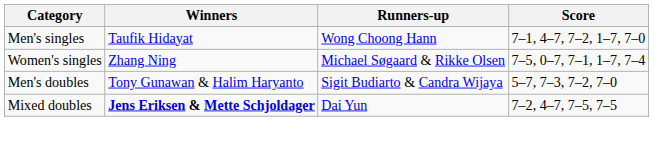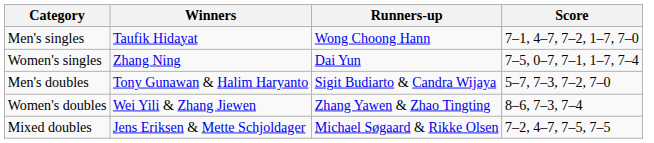Women's singles | Runners-up: Michael Søgaard & Rikke Olsen -> Dai Yun
+ row: Women's doubles | Wei Yili & Zhang Jiewen | Zhang Yawen & Zhao Tingting | 8–6, 7–3, 7–4
Mixed doubles | Winners: bold -> normal
Mixed doubles | Runners-up: Dai Yun -> Michael Søgaard & Rikke Olsen
